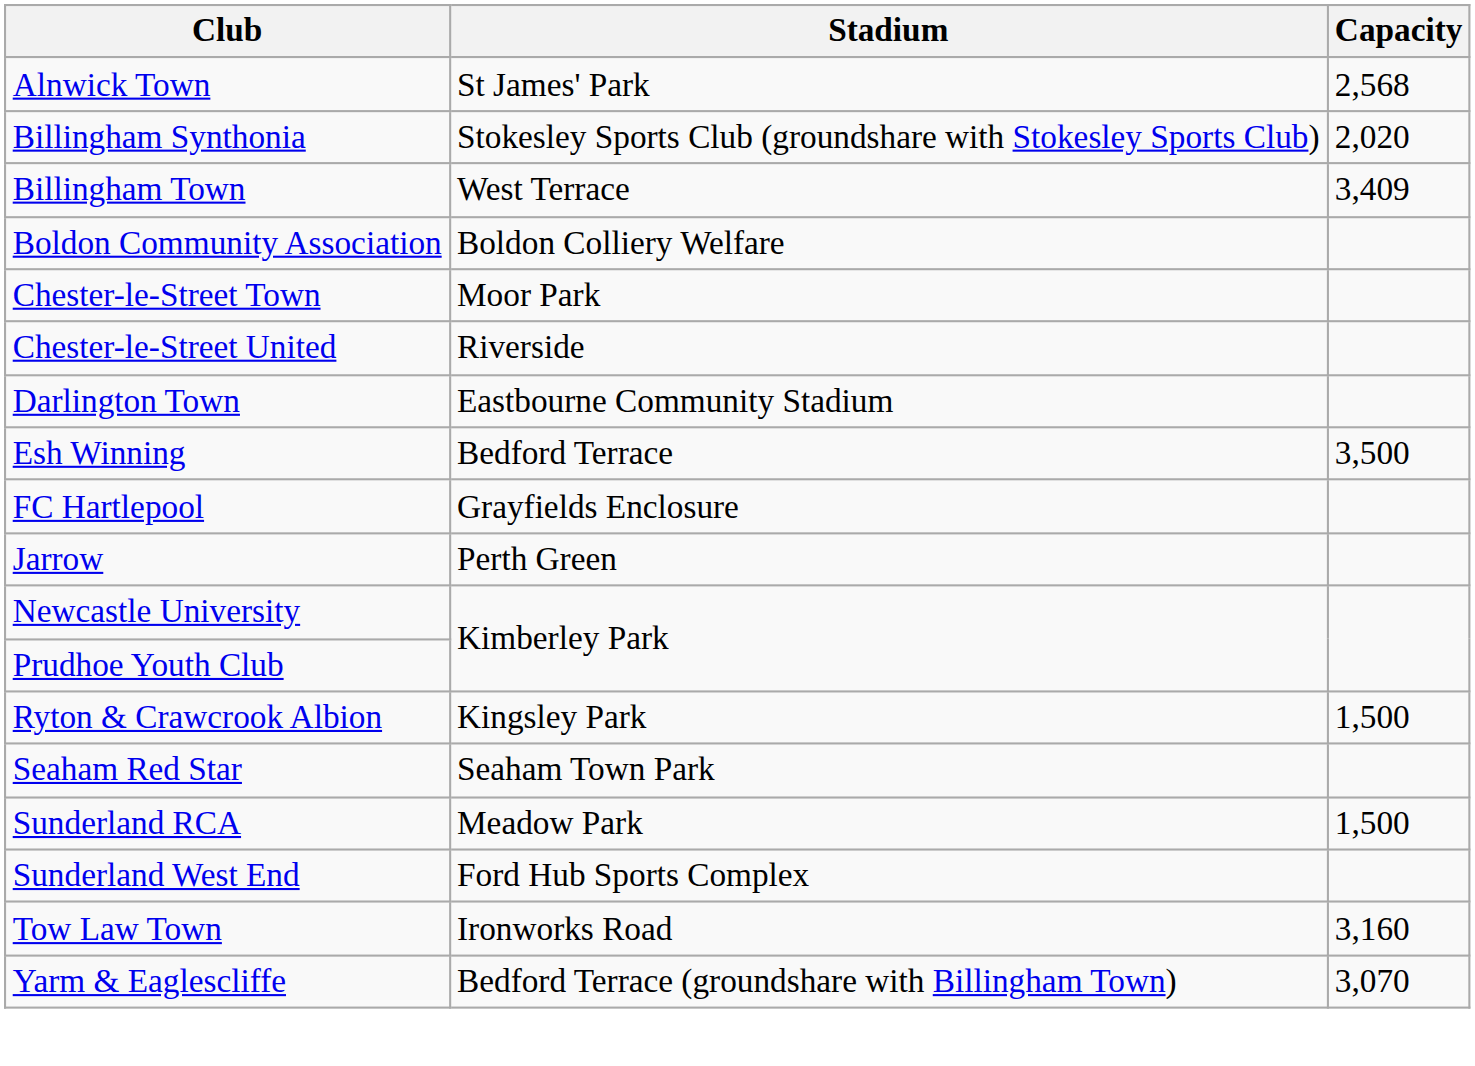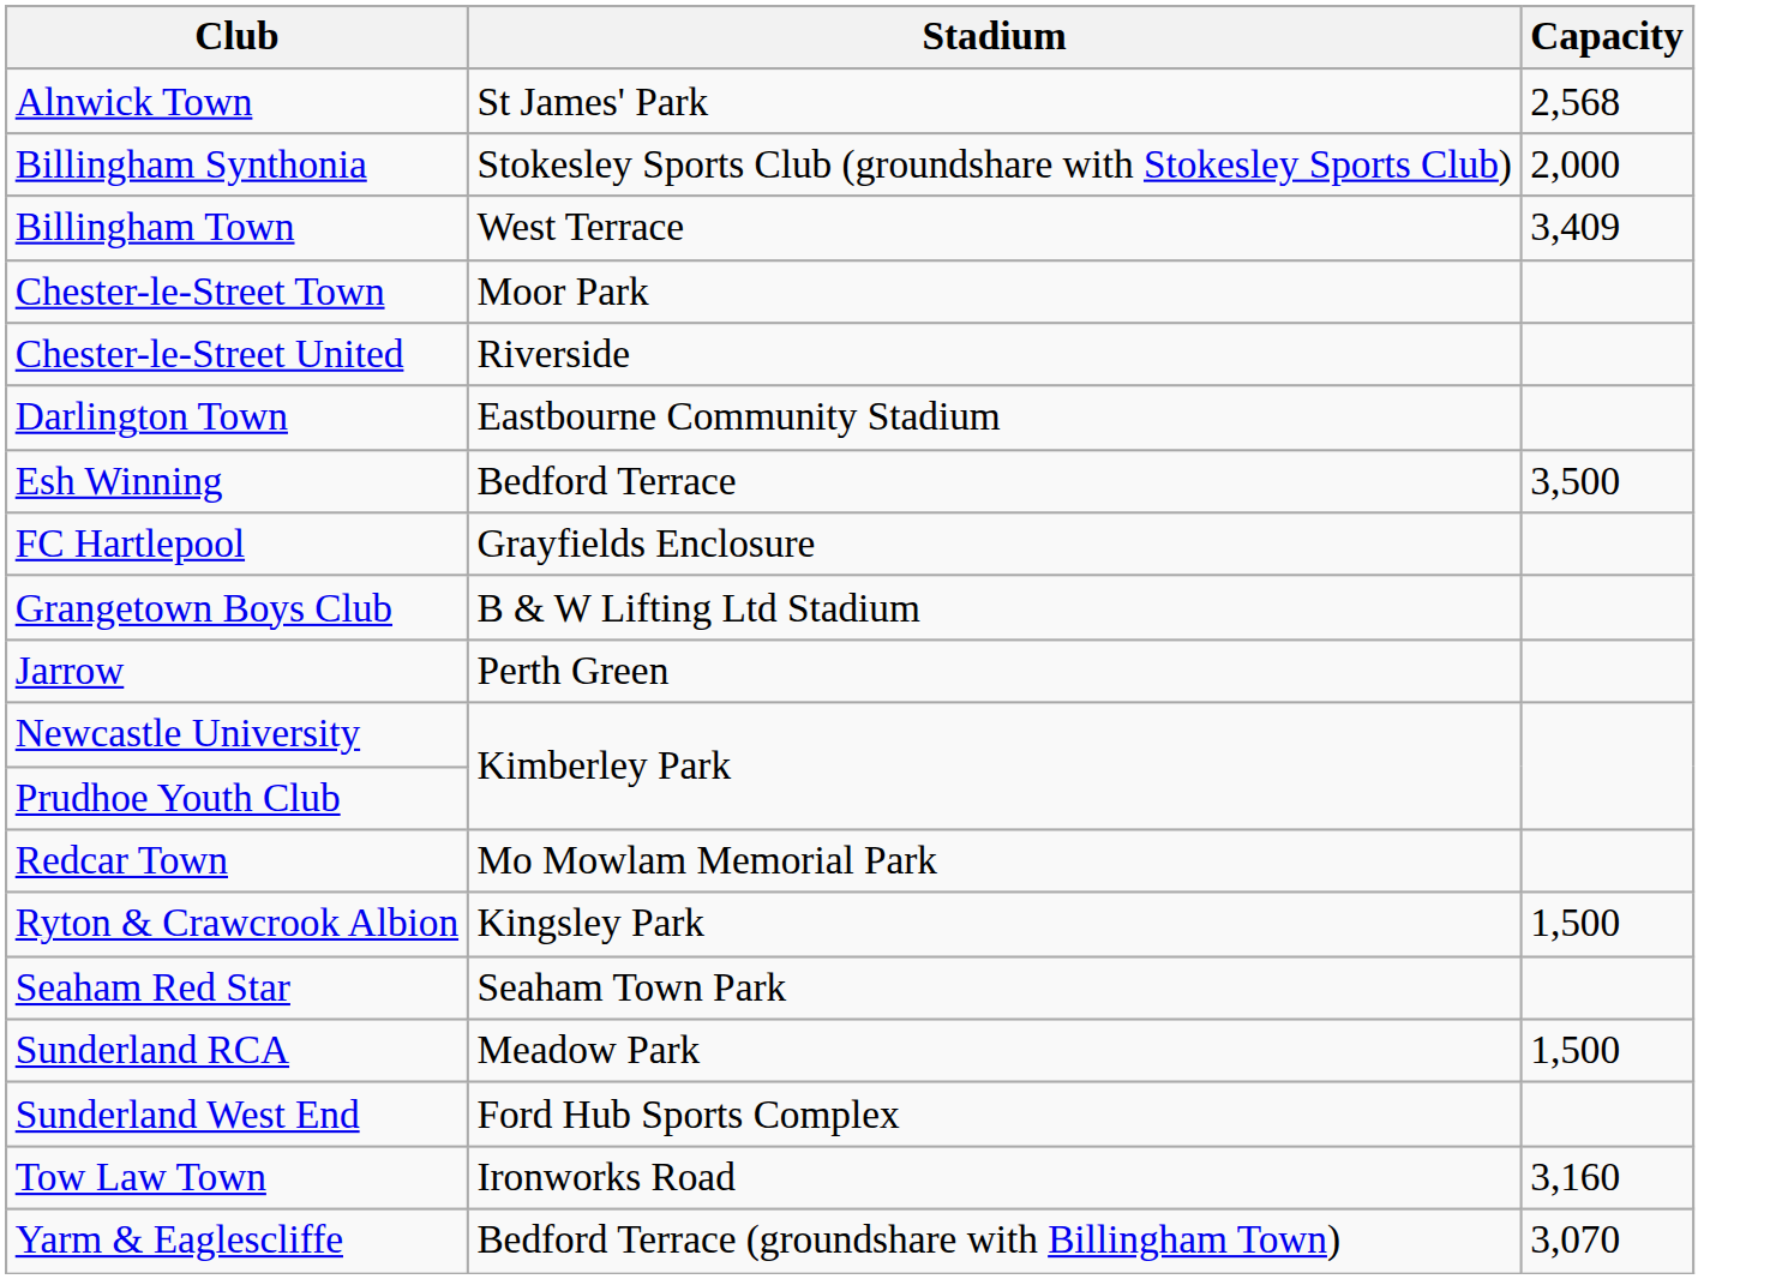Billingham Synthonia | Capacity: 2,020 -> 2,000
- row: Boldon Community Association | Boldon Colliery Welfare
+ row: Grangetown Boys Club | B & W Lifting Ltd Stadium
+ row: Redcar Town | Mo Mowlam Memorial Park
